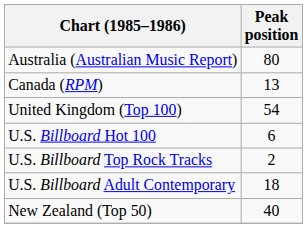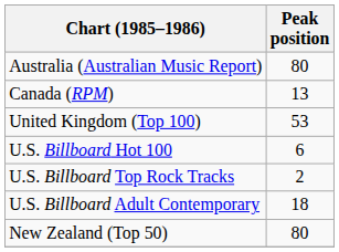United Kingdom (Top 100) | Peak position: 54 -> 53
New Zealand (Top 50) | Peak position: 40 -> 80
